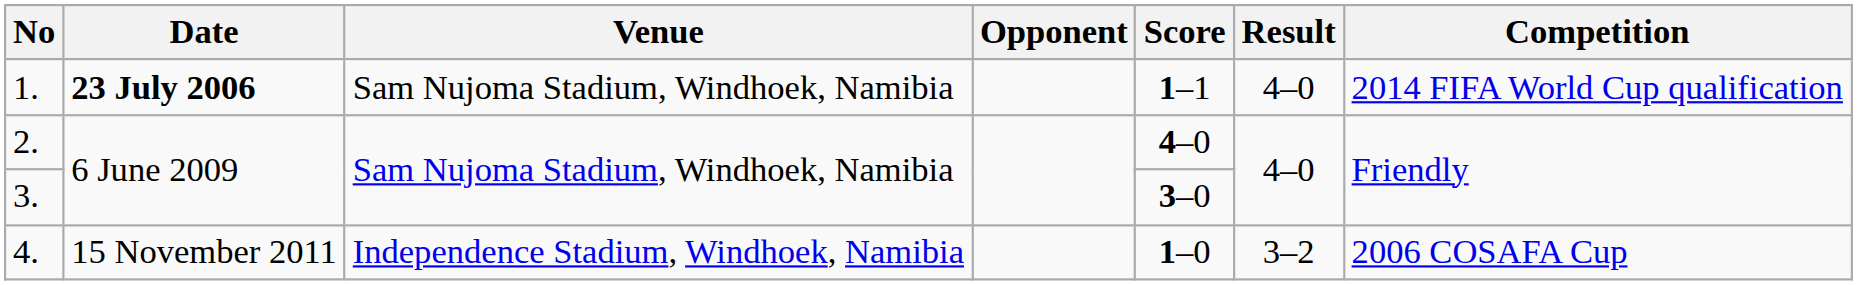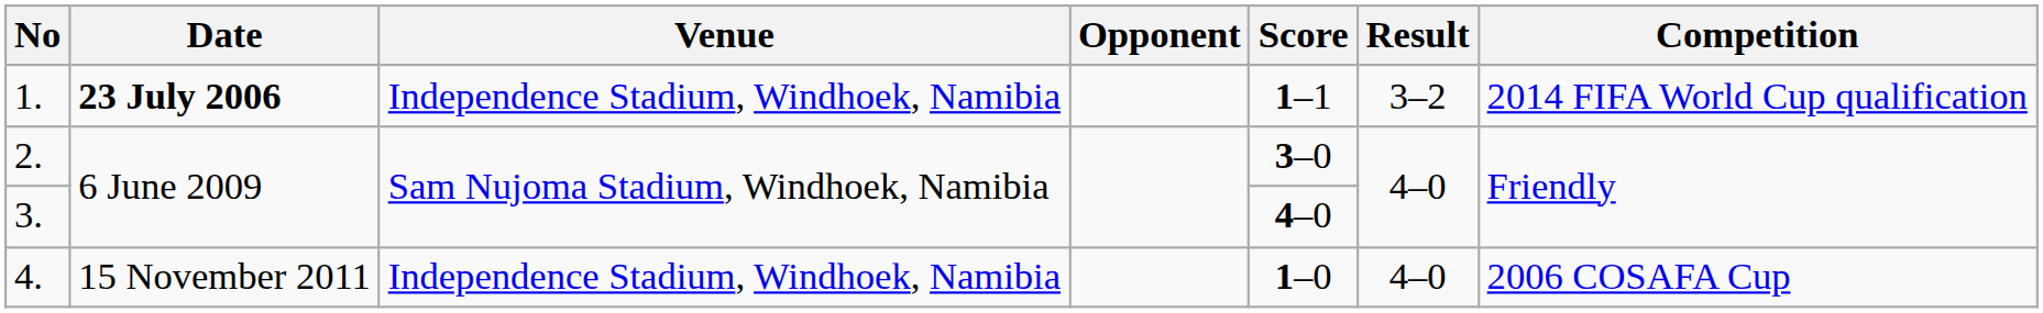1. | Venue: Sam Nujoma Stadium, Windhoek, Namibia -> Independence Stadium, Windhoek, Namibia
1. | Result: 4–0 -> 3–2
2. | Score: 4–0 -> 3–0
3. | Score: 3–0 -> 4–0
4. | Result: 3–2 -> 4–0
